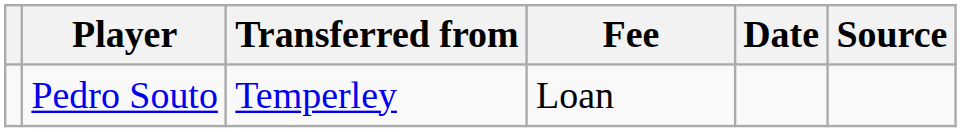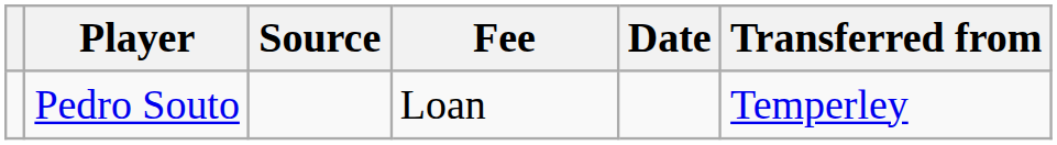columns swapped: Transferred from <-> Source
